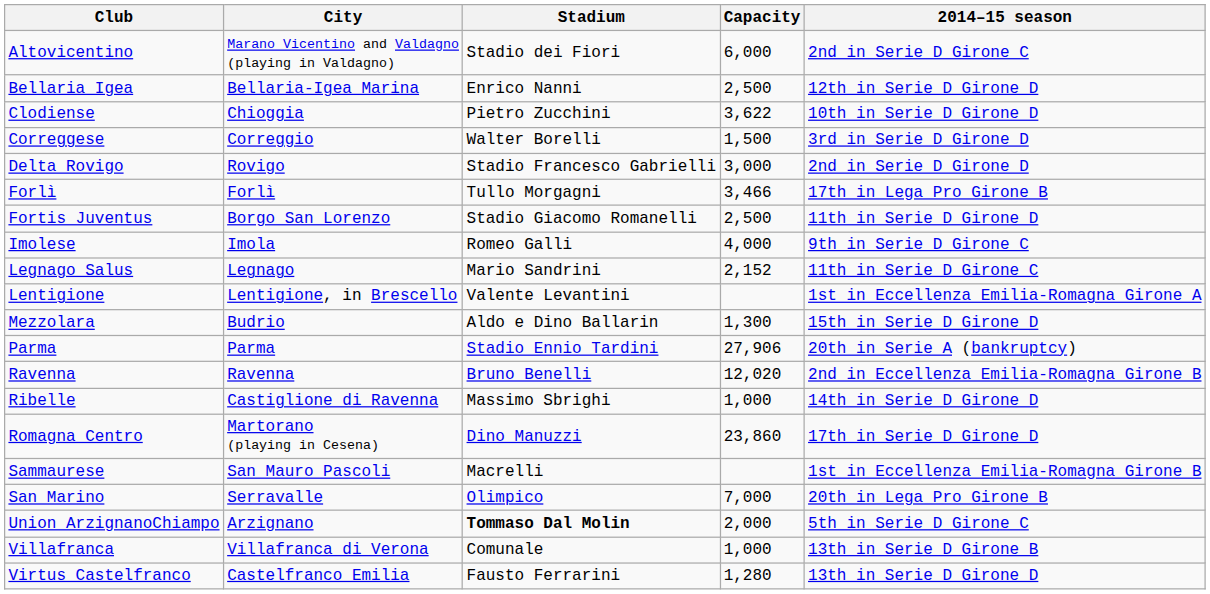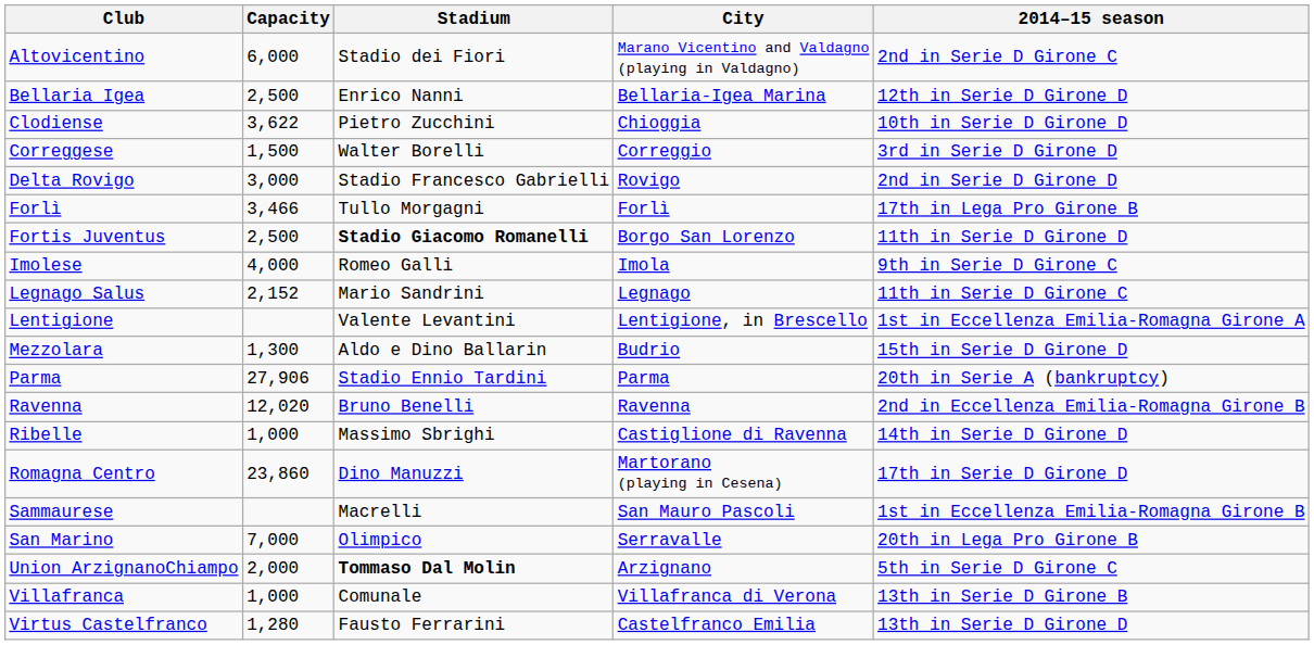columns swapped: City <-> Capacity
Fortis Juventus | Stadium: normal -> bold
